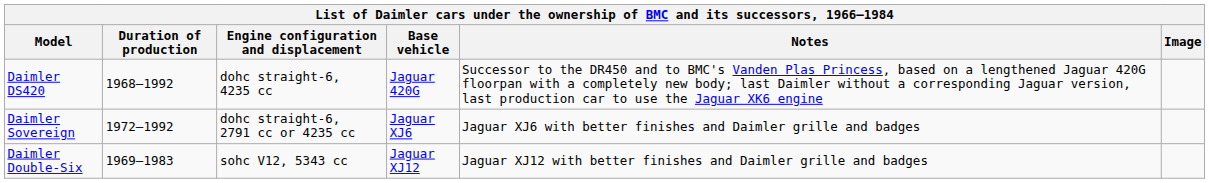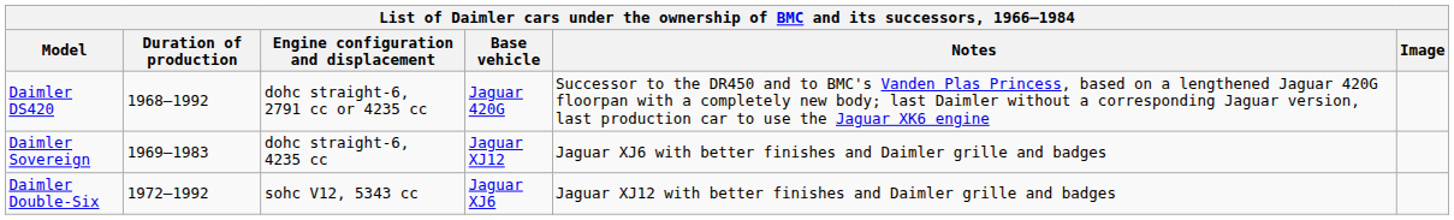Daimler DS420 | Engine configuration and displacement: dohc straight-6, 4235 cc -> dohc straight-6, 2791 cc or 4235 cc
Daimler Sovereign | Duration of production: 1972–1992 -> 1969–1983
Daimler Sovereign | Engine configuration and displacement: dohc straight-6, 2791 cc or 4235 cc -> dohc straight-6, 4235 cc
Daimler Sovereign | Base vehicle: Jaguar XJ6 -> Jaguar XJ12
Daimler Double-Six | Duration of production: 1969–1983 -> 1972–1992
Daimler Double-Six | Base vehicle: Jaguar XJ12 -> Jaguar XJ6
